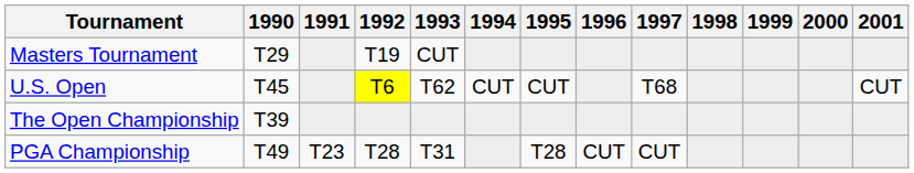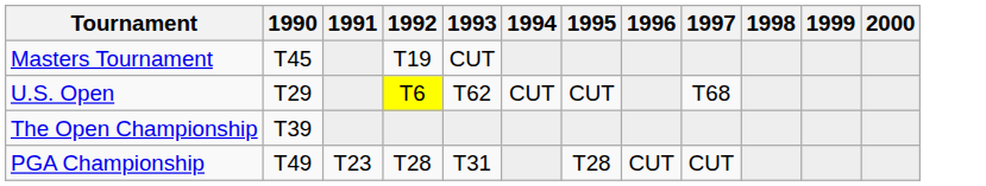- column: 2001 | CUT
Masters Tournament | 1990: T29 -> T45
U.S. Open | 1990: T45 -> T29
